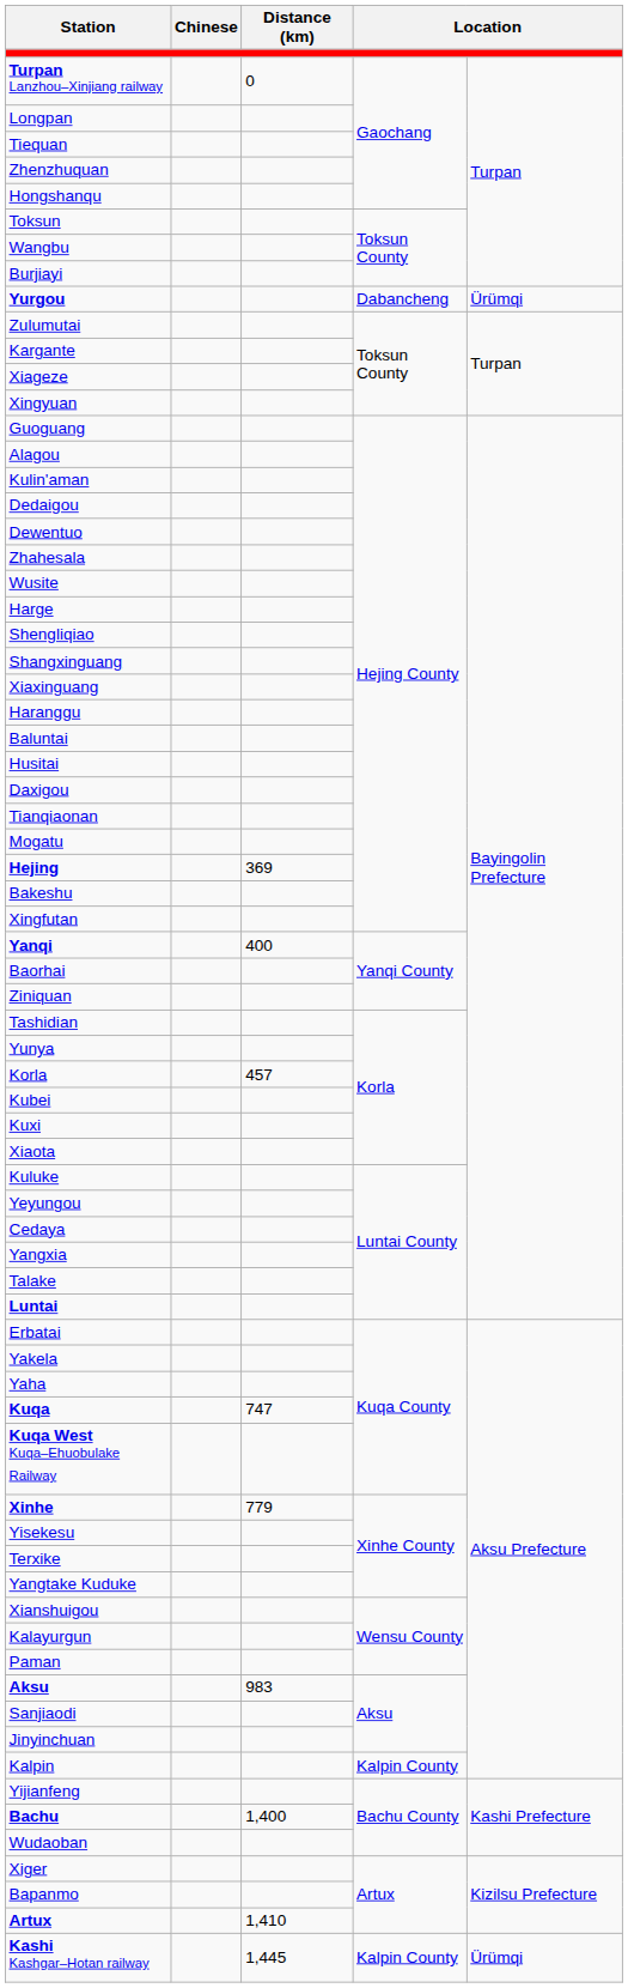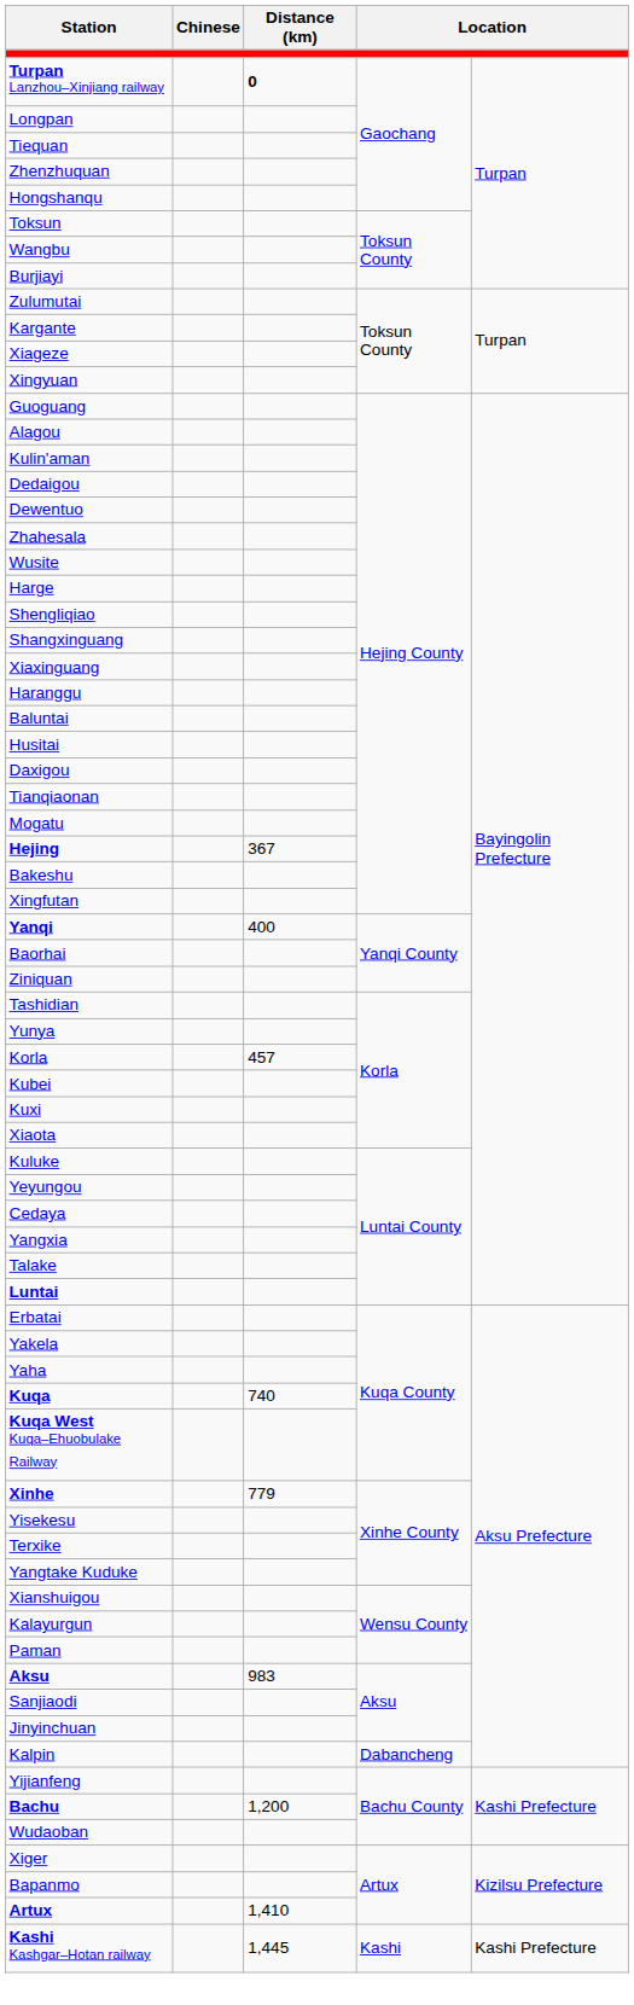Turpan Lanzhou–Xinjiang railway | Distance (km): normal -> bold
- row: Yurgou | Dabancheng | Ürümqi
Hejing | Distance (km): 369 -> 367
Kuqa | Distance (km): 747 -> 740
Kalpin | column 4: Kalpin County -> Dabancheng
Bachu | Distance (km): 1,400 -> 1,200
Kashi Kashgar–Hotan railway | column 4: Kalpin County -> Kashi
Kashi Kashgar–Hotan railway | column 5: Ürümqi -> Kashi Prefecture
